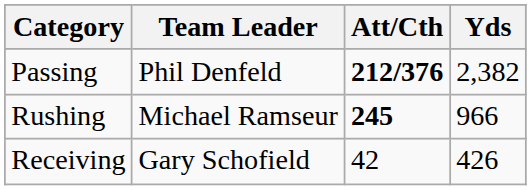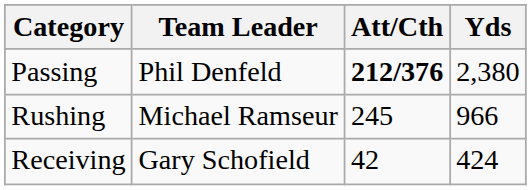Passing | Yds: 2,382 -> 2,380
Rushing | Att/Cth: bold -> normal
Receiving | Yds: 426 -> 424
